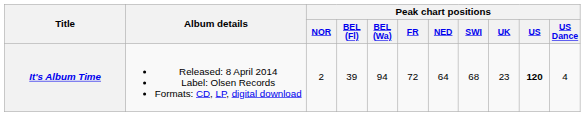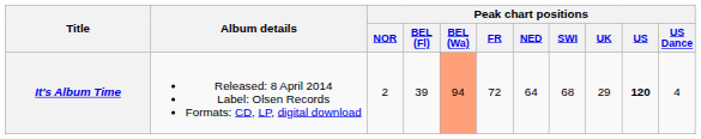It's Album Time | Peak chart positions / BEL (Wa): no background -> lightsalmon background
It's Album Time | Peak chart positions / UK: 23 -> 29
